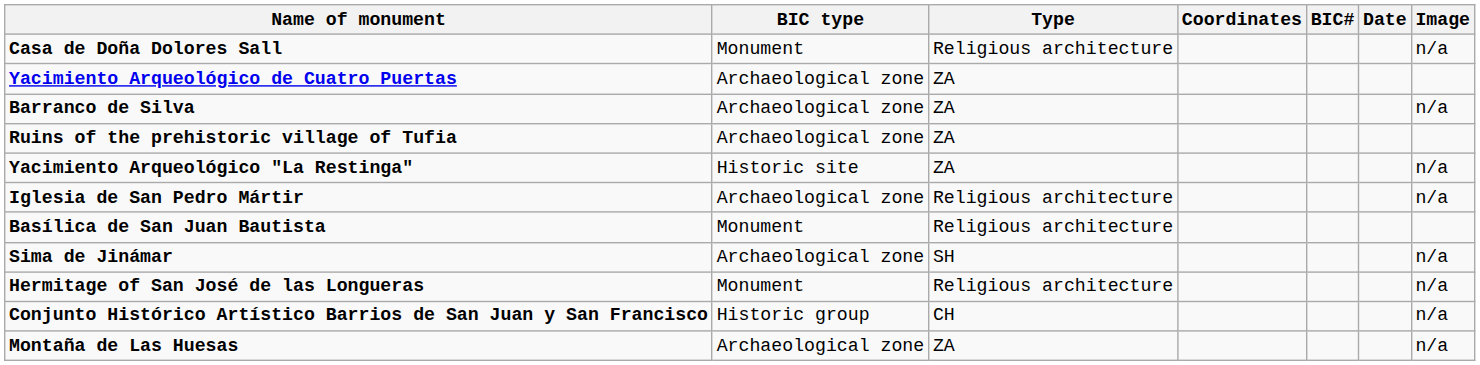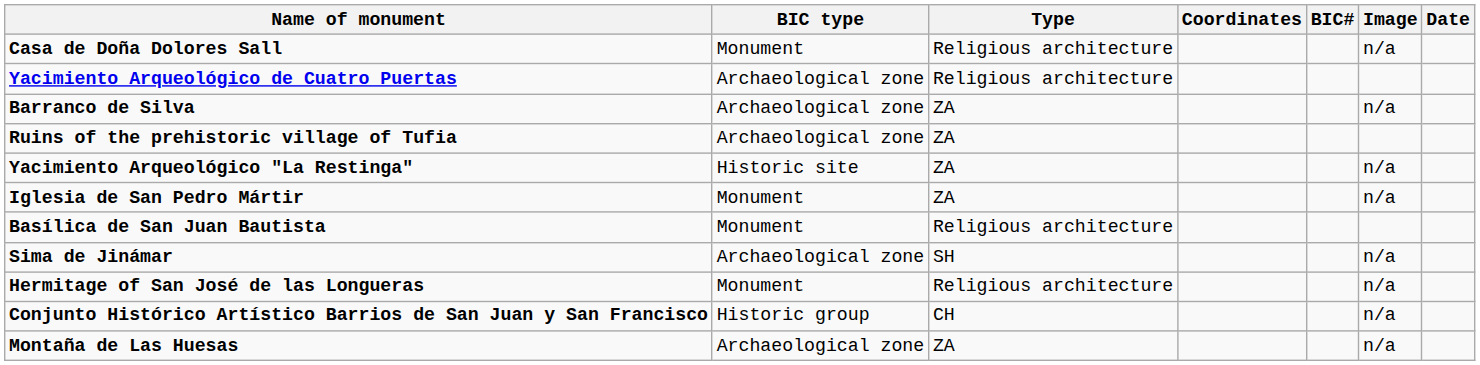columns swapped: Date <-> Image
Yacimiento Arqueológico de Cuatro Puertas | Type: ZA -> Religious architecture
Iglesia de San Pedro Mártir | BIC type: Archaeological zone -> Monument
Iglesia de San Pedro Mártir | Type: Religious architecture -> ZA
